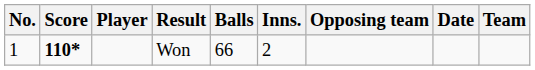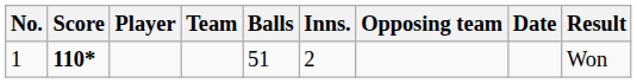columns swapped: Team <-> Result
1 | Balls: 66 -> 51
